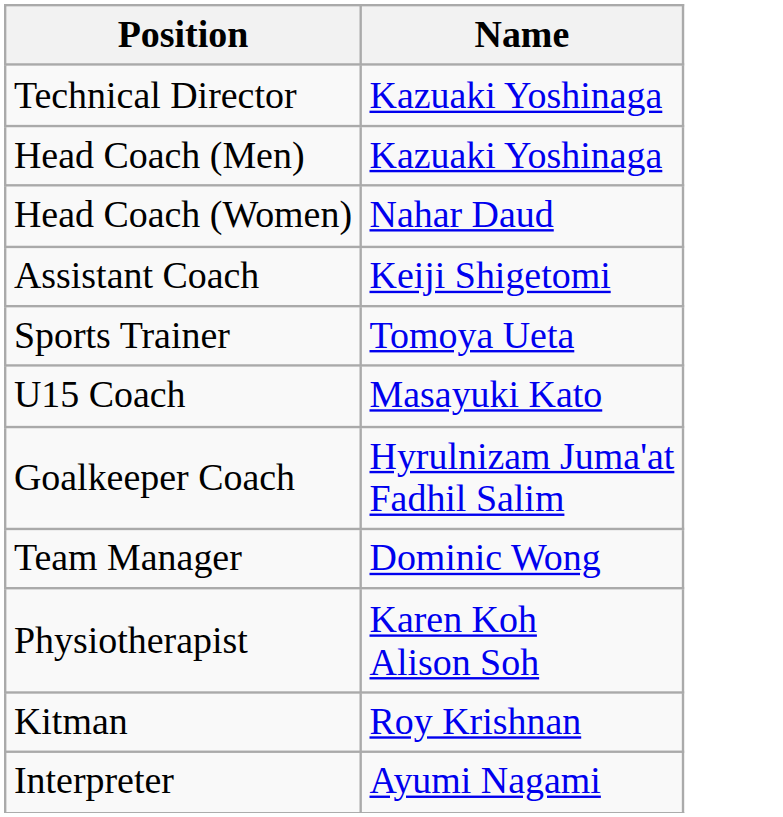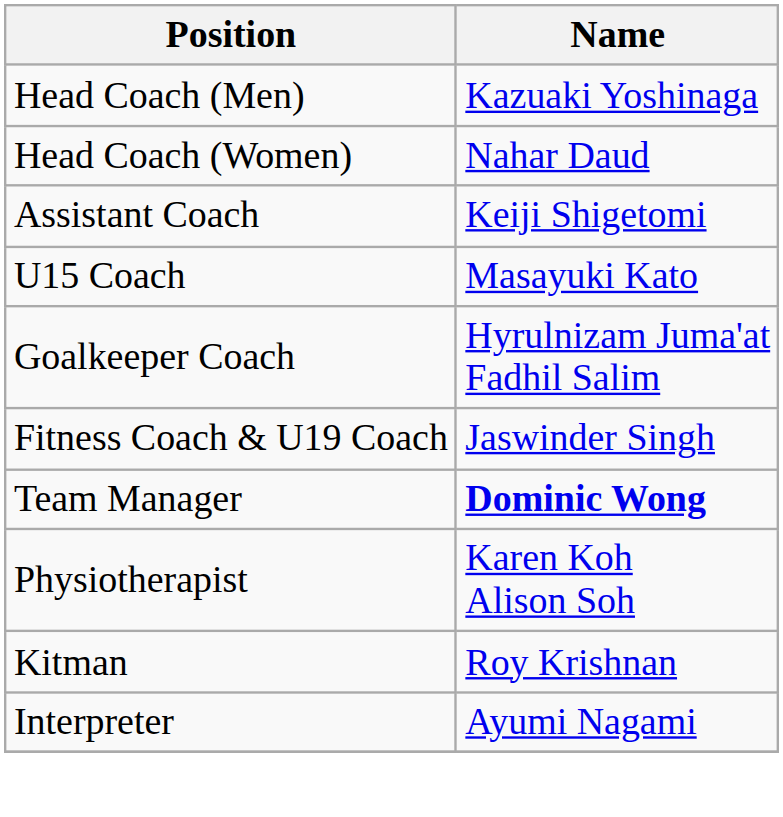- row: Technical Director | Kazuaki Yoshinaga
- row: Sports Trainer | Tomoya Ueta
+ row: Fitness Coach & U19 Coach | Jaswinder Singh
Team Manager | Name: normal -> bold
